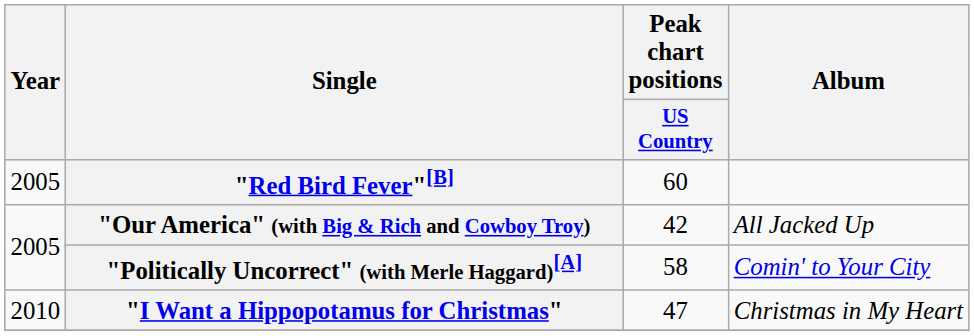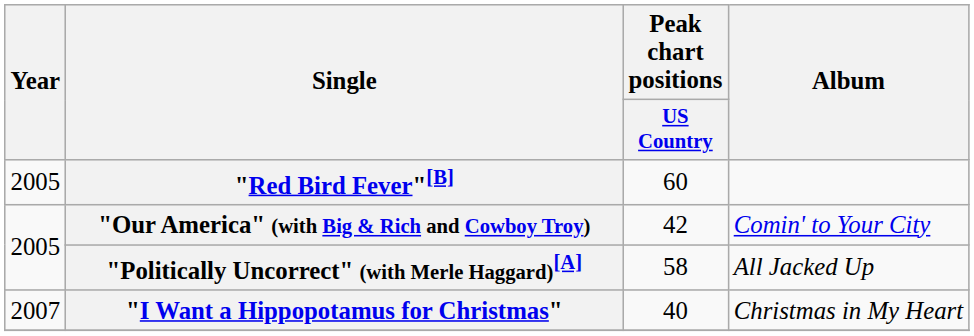"Our America" (with Big & Rich and Cowboy Troy) | Album: All Jacked Up -> Comin' to Your City
"Politically Uncorrect" (with Merle Haggard)[A] | Album: Comin' to Your City -> All Jacked Up
"I Want a Hippopotamus for Christmas" | Year: 2010 -> 2007
"I Want a Hippopotamus for Christmas" | Peak chart positions / US Country: 47 -> 40
